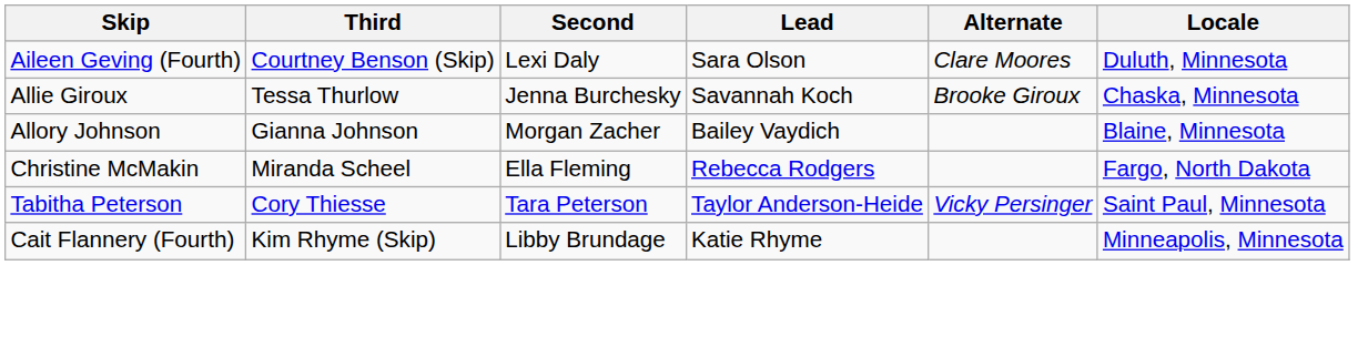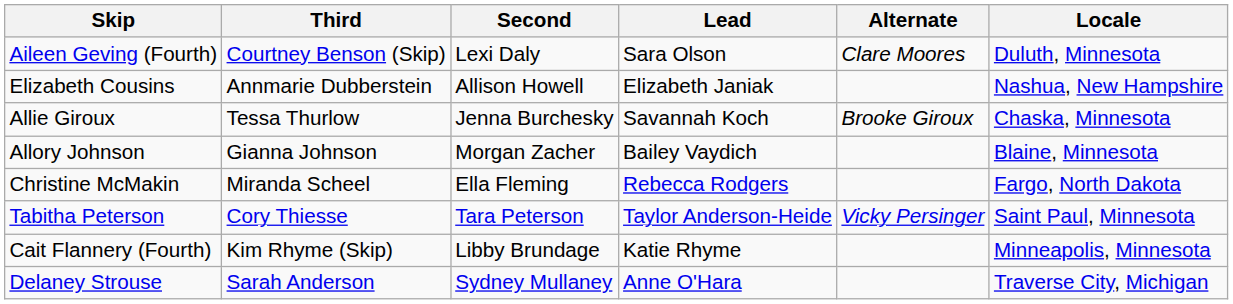+ row: Elizabeth Cousins | Annmarie Dubberstein | Allison Howell | Elizabeth Janiak | Nashua, New Hampshire
+ row: Delaney Strouse | Sarah Anderson | Sydney Mullaney | Anne O'Hara | Traverse City, Michigan
